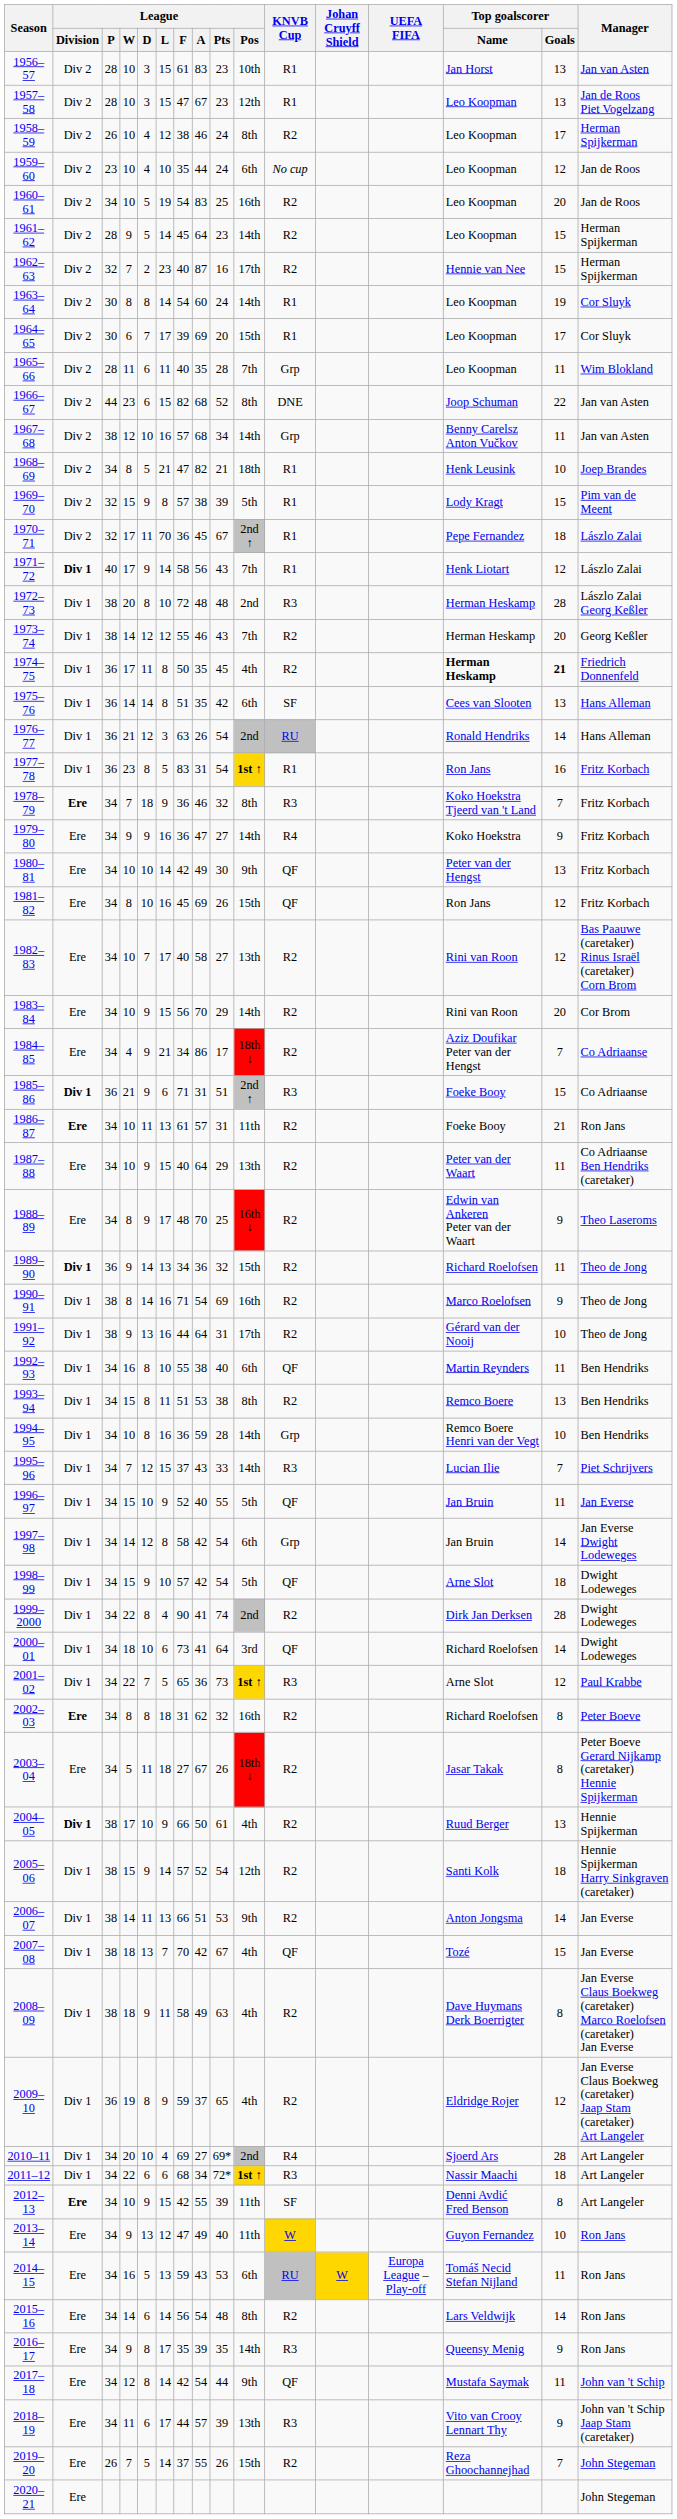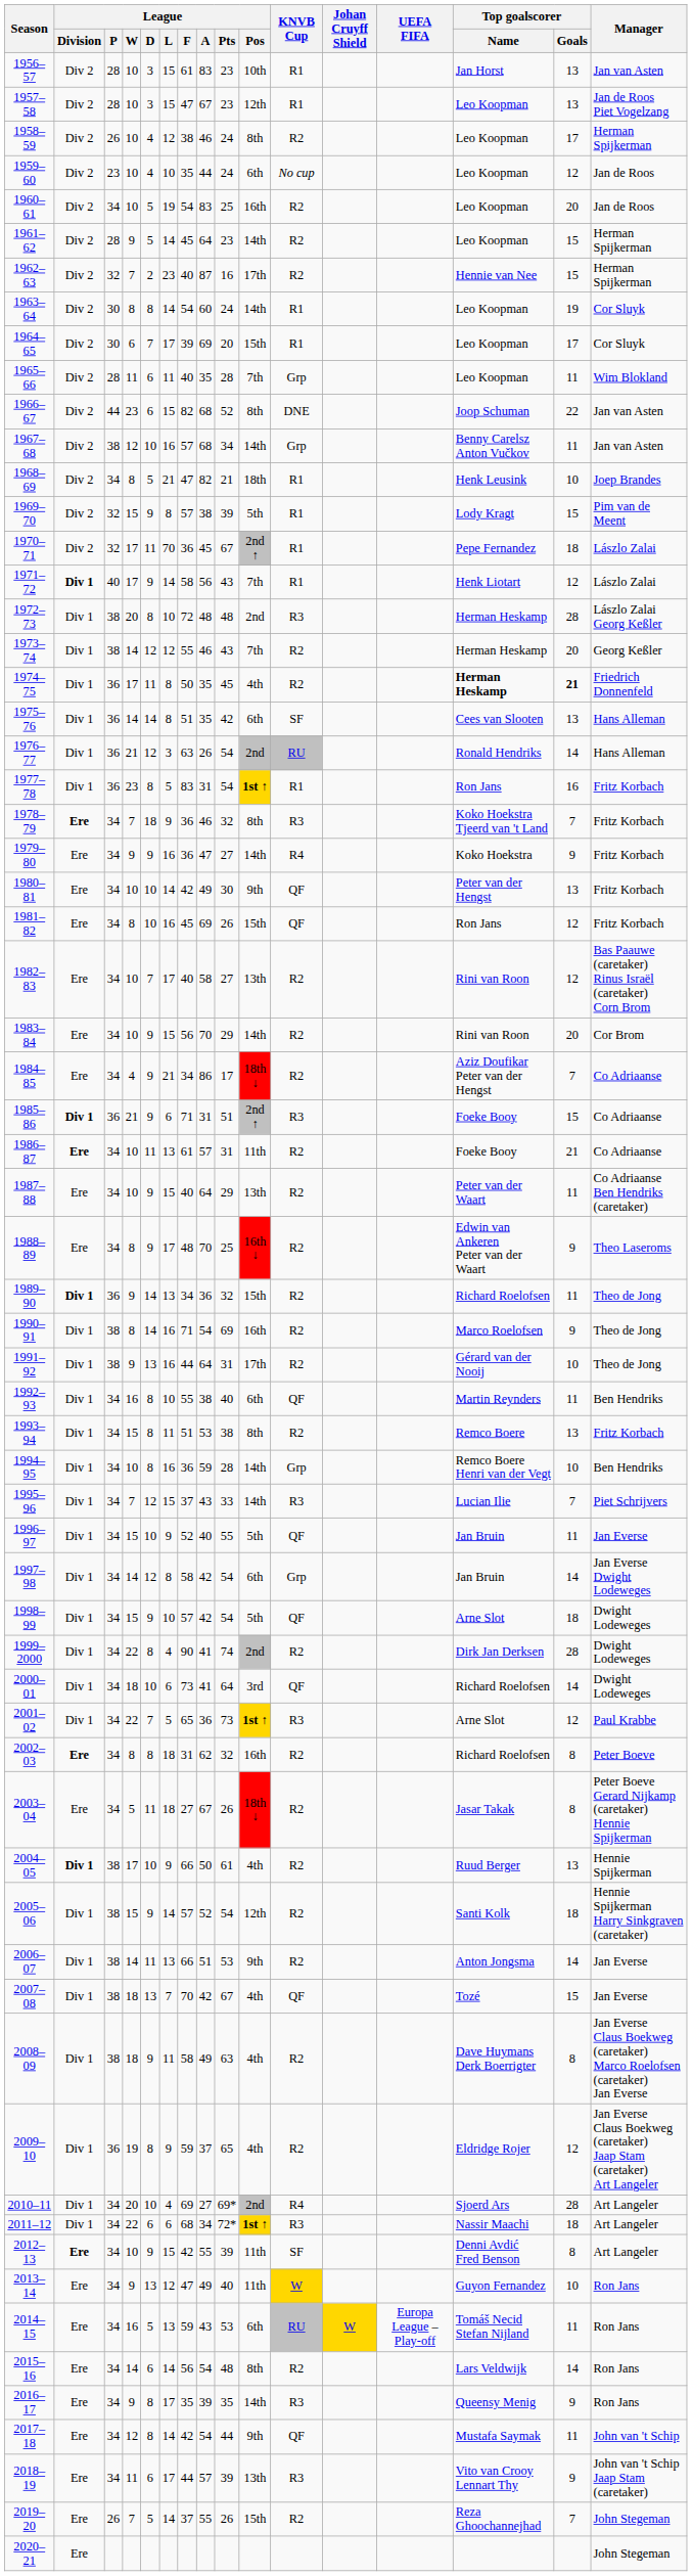1986–87 | Manager: Ron Jans -> Co Adriaanse
1993–94 | Manager: Ben Hendriks -> Fritz Korbach
